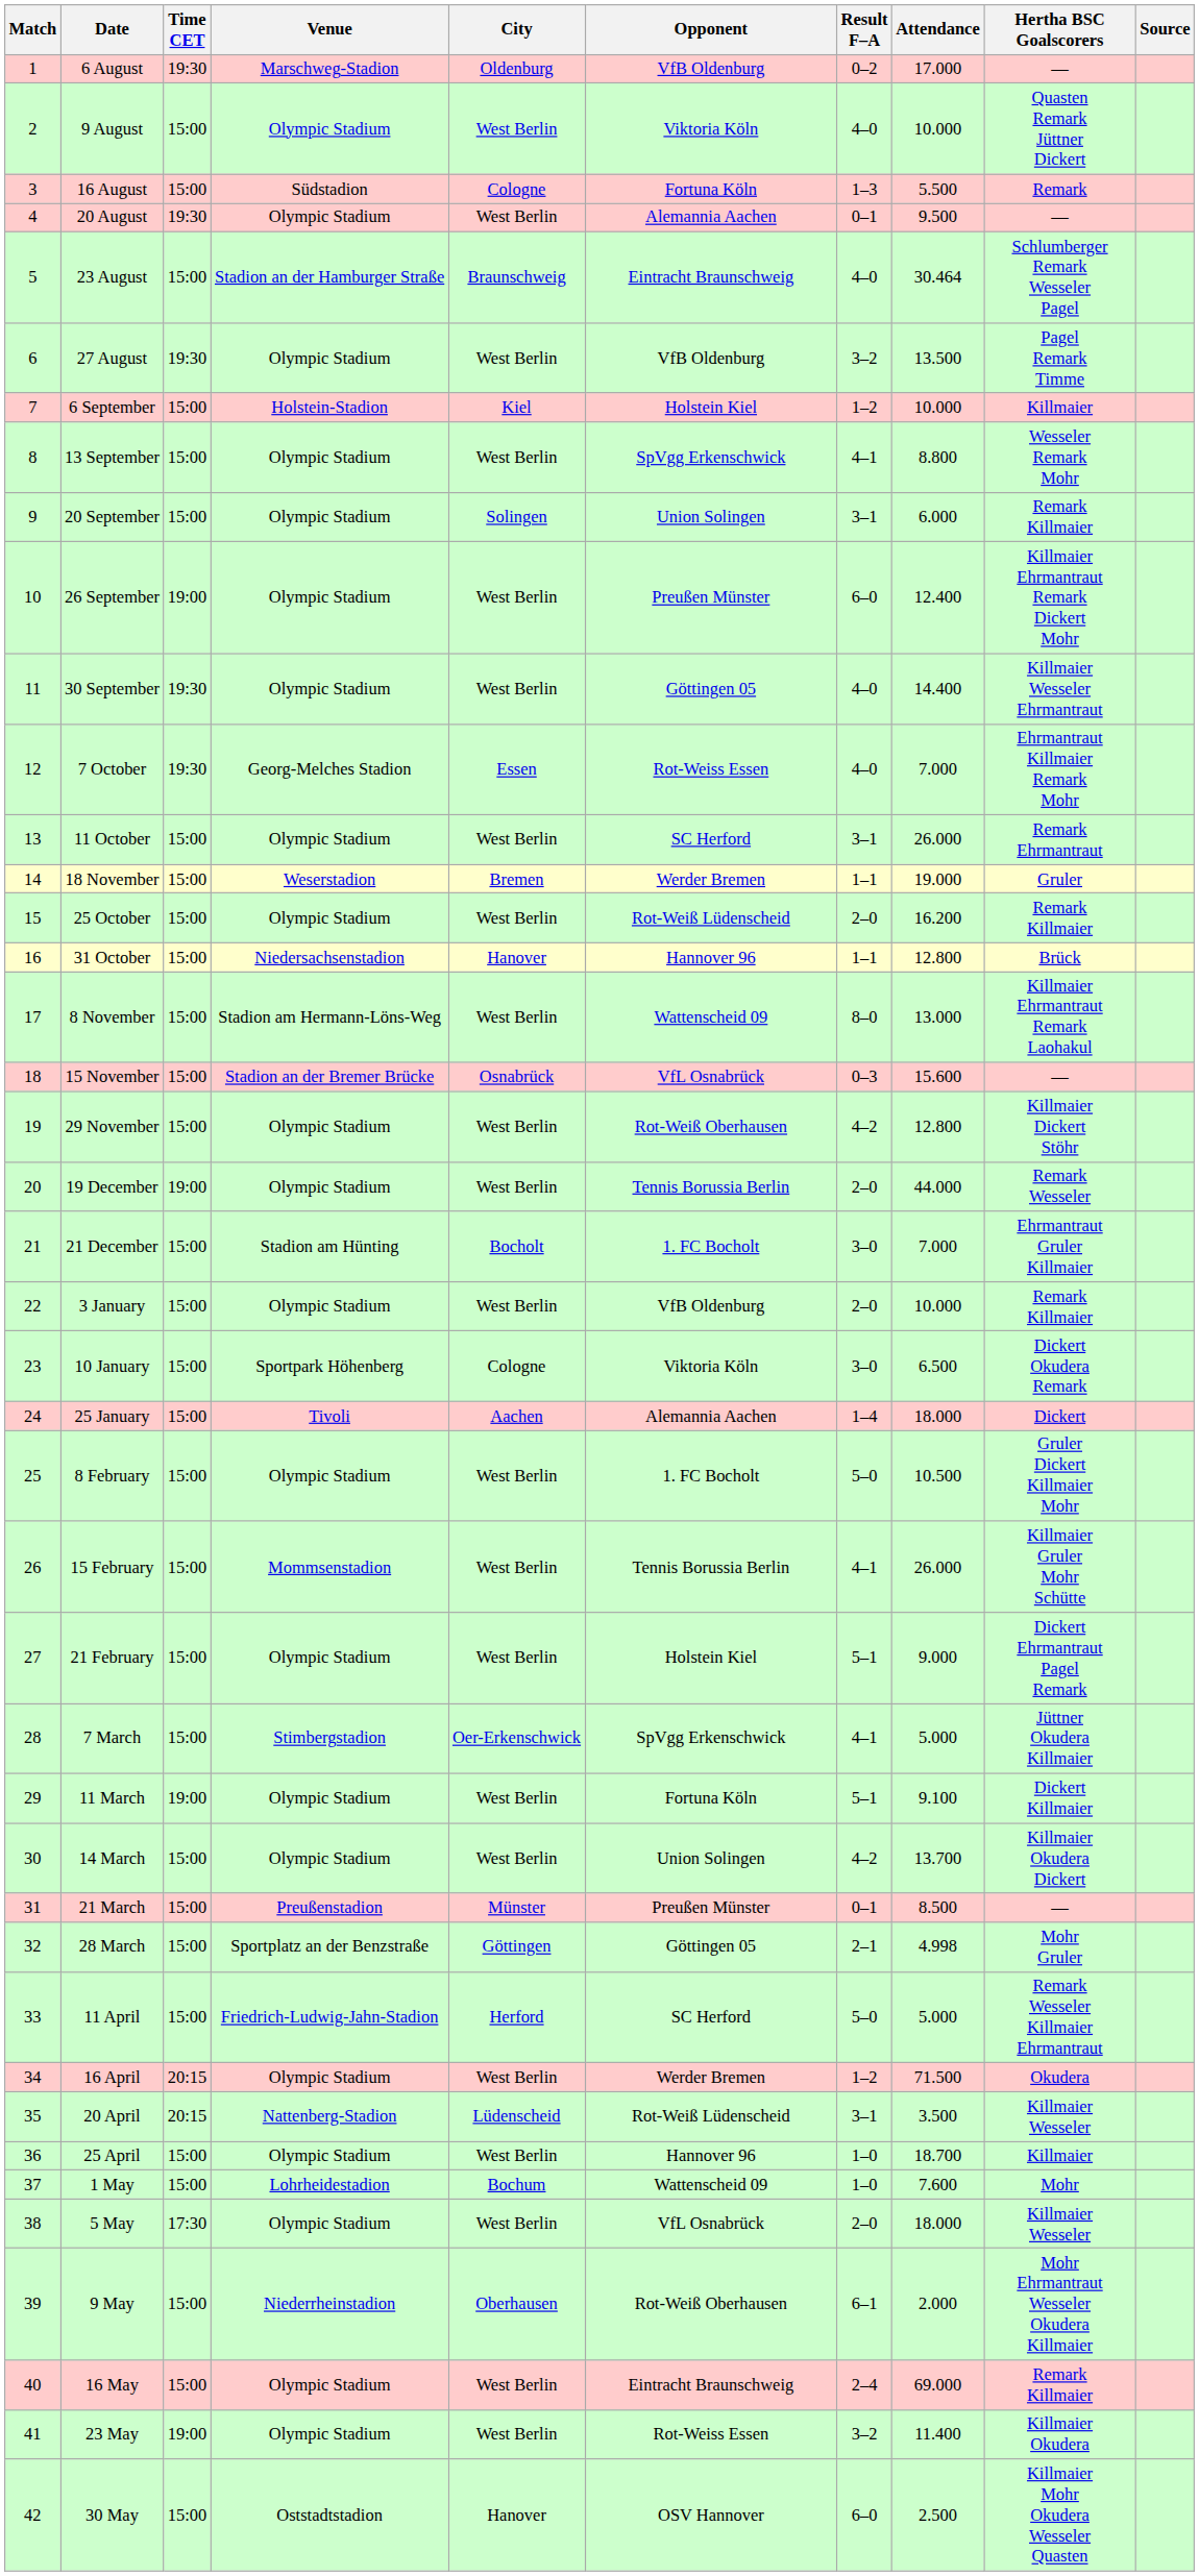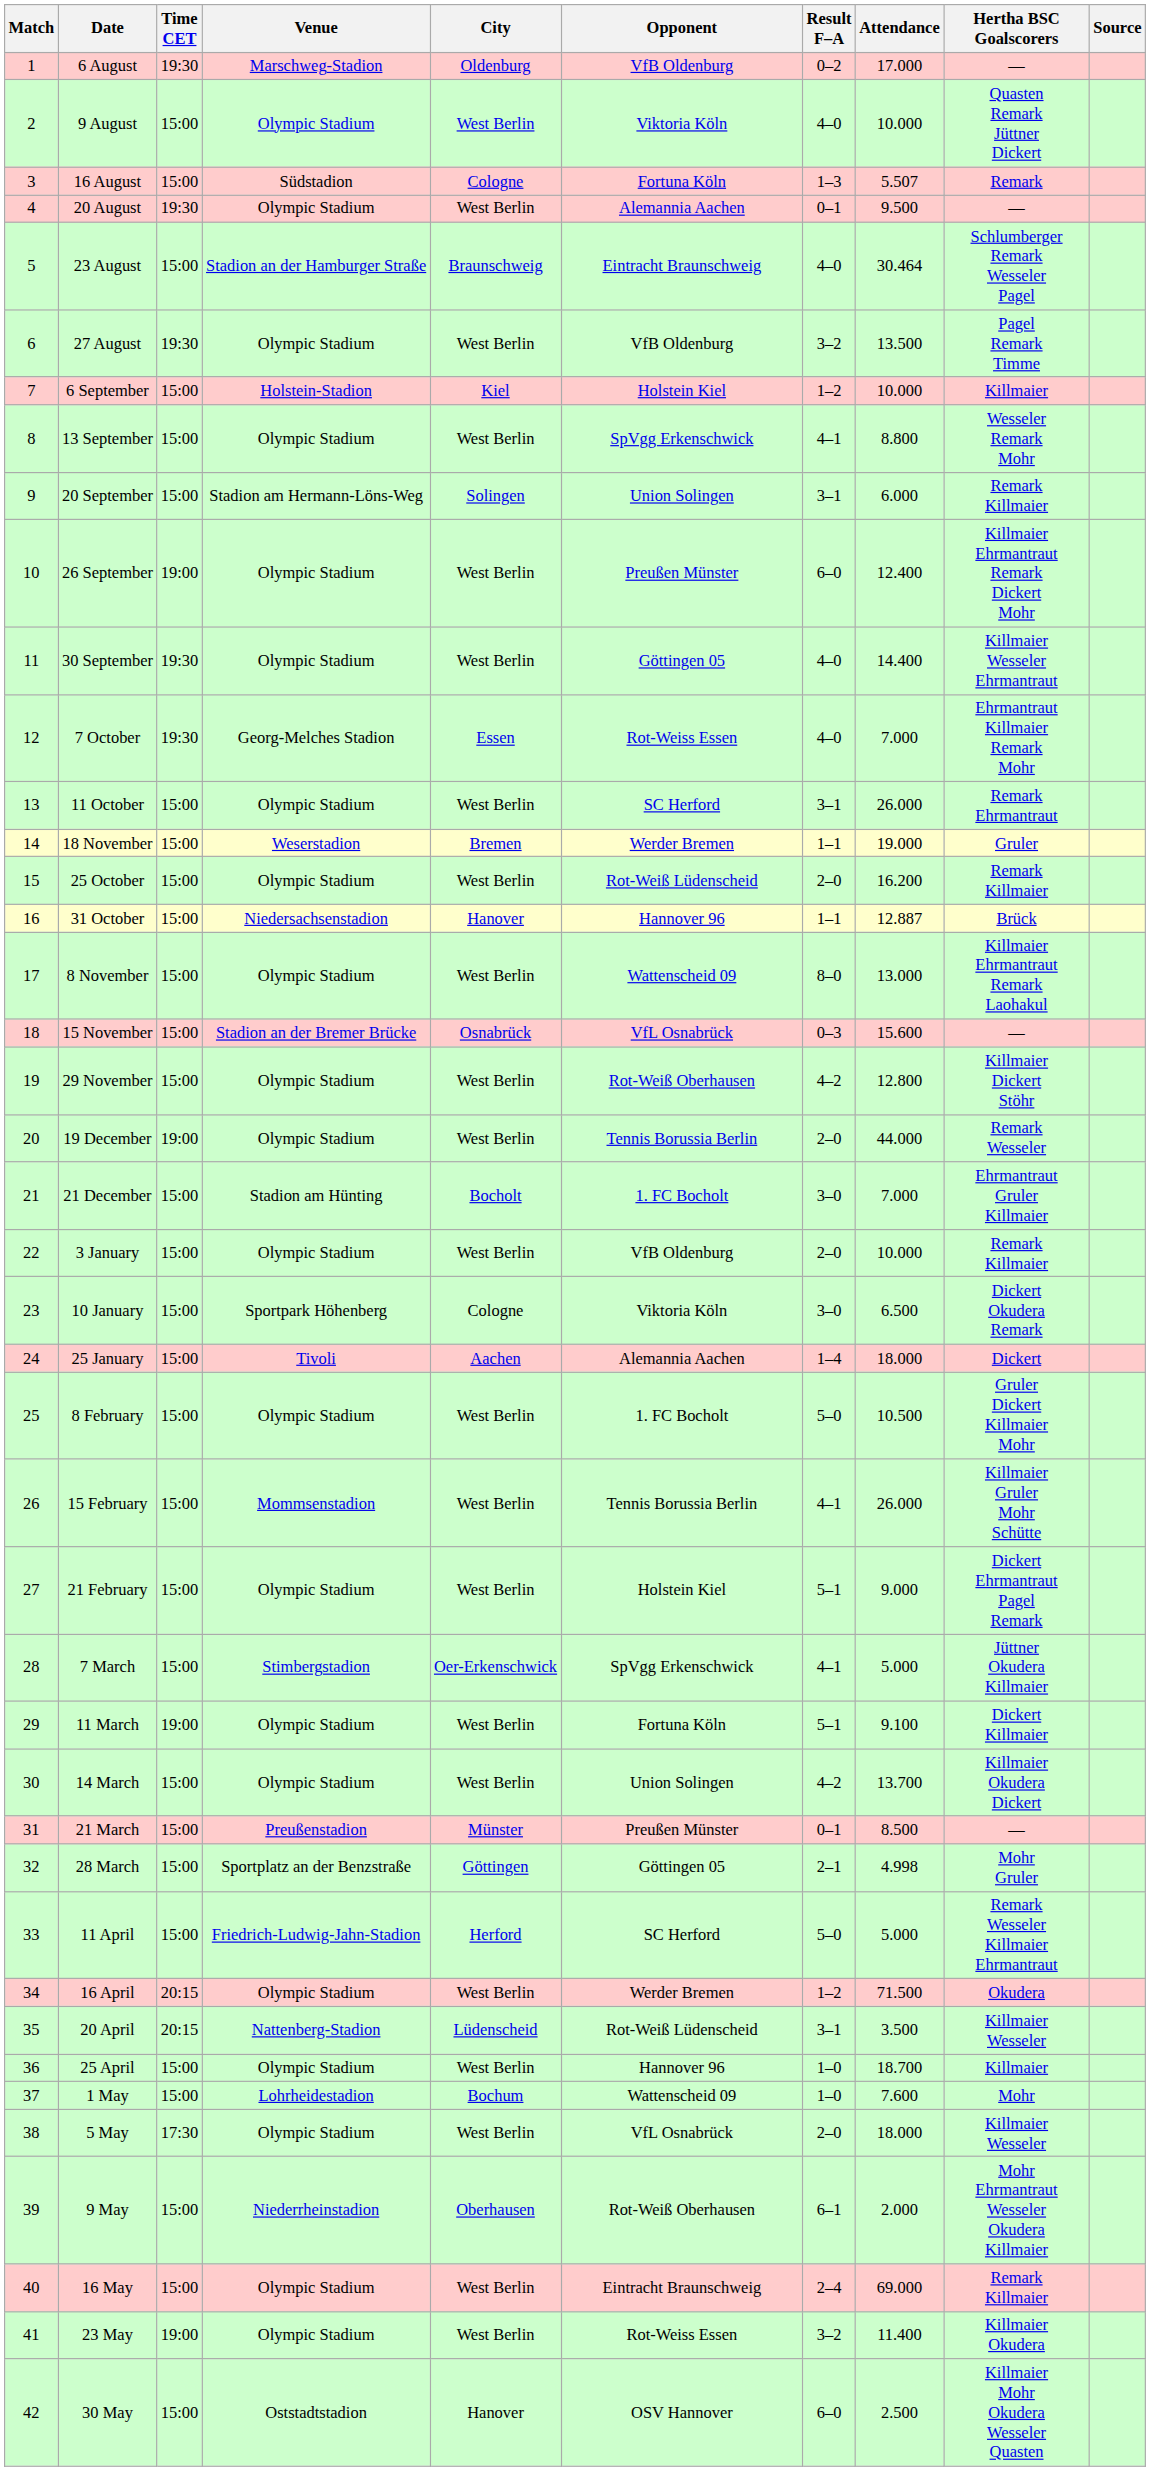16 August | Attendance: 5.500 -> 5.507
20 September | Venue: Olympic Stadium -> Stadion am Hermann-Löns-Weg
31 October | Attendance: 12.800 -> 12.887
8 November | Venue: Stadion am Hermann-Löns-Weg -> Olympic Stadium
